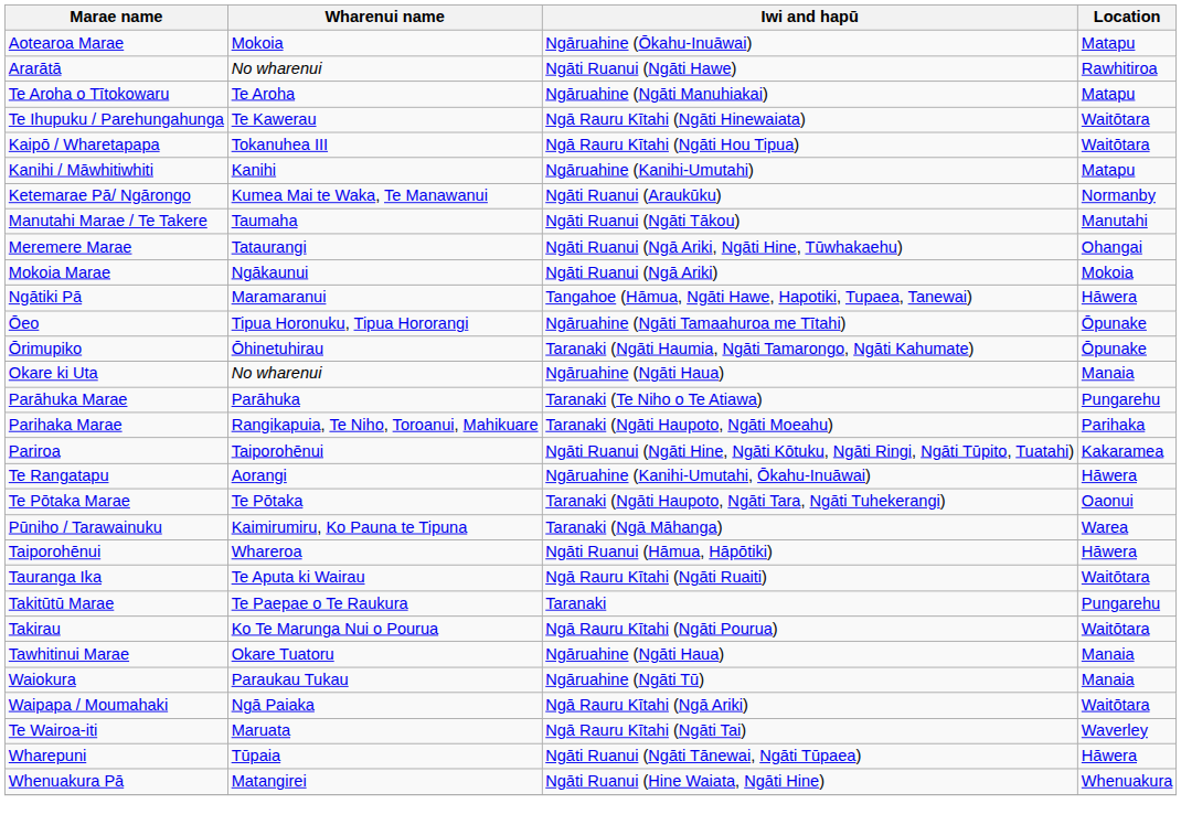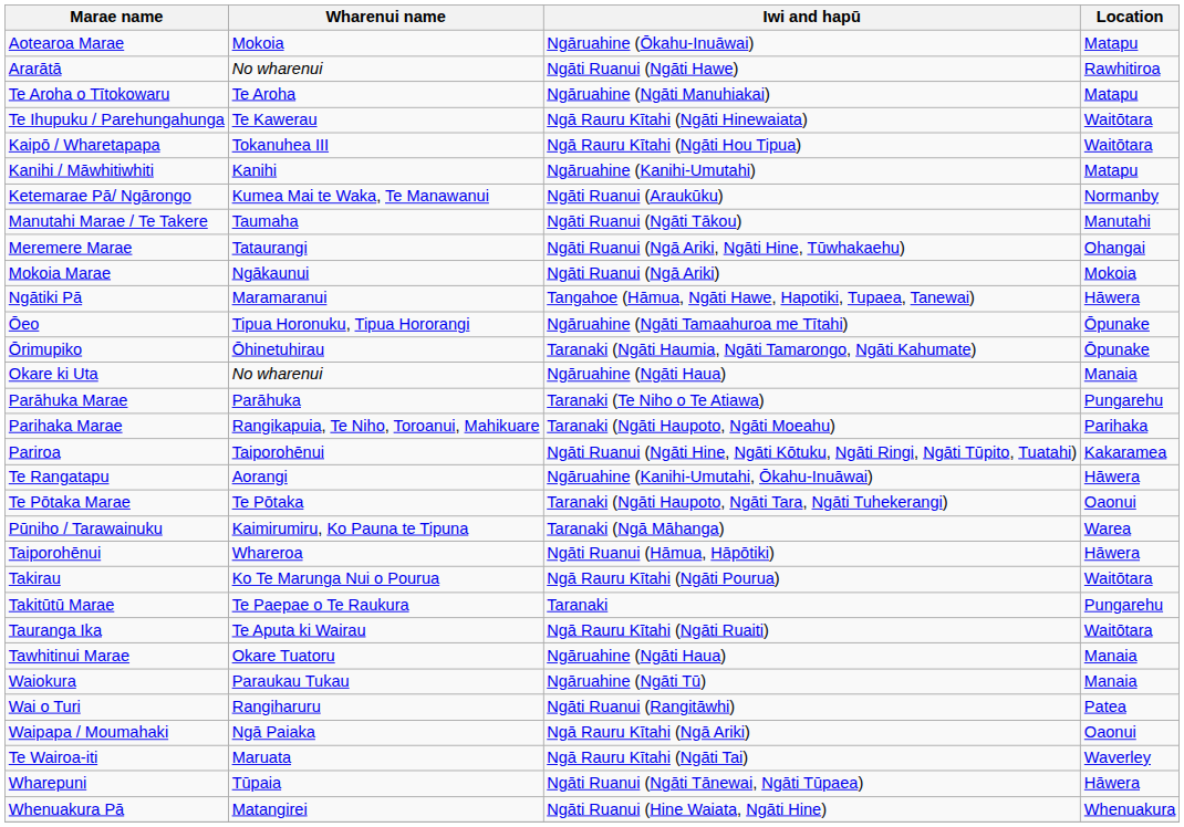rows swapped: Takirau <-> Tauranga Ika
+ row: Wai o Turi | Rangiharuru | Ngāti Ruanui (Rangitāwhi) | Patea
Waipapa / Moumahaki | Location: Waitōtara -> Oaonui
